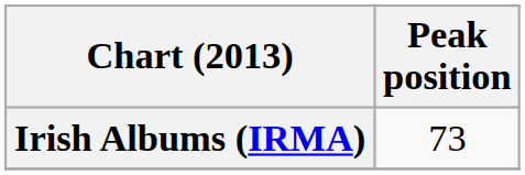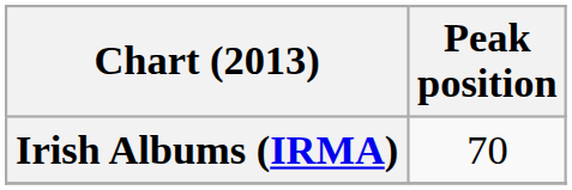Irish Albums (IRMA) | Peak position: 73 -> 70
